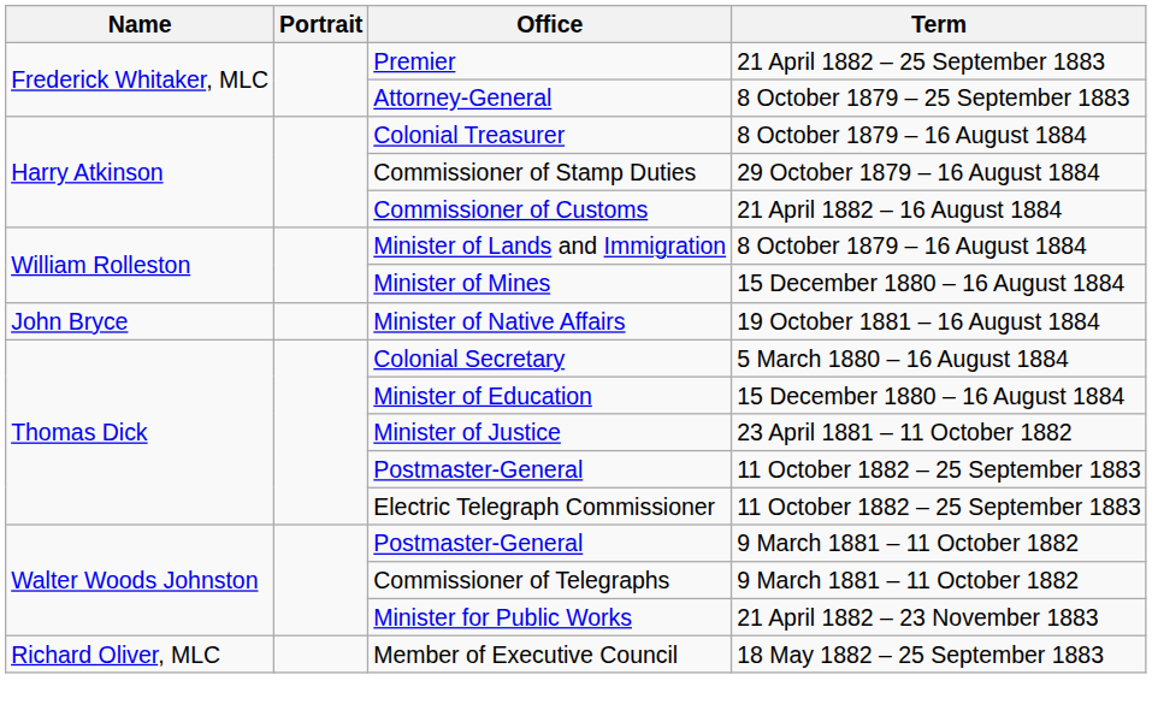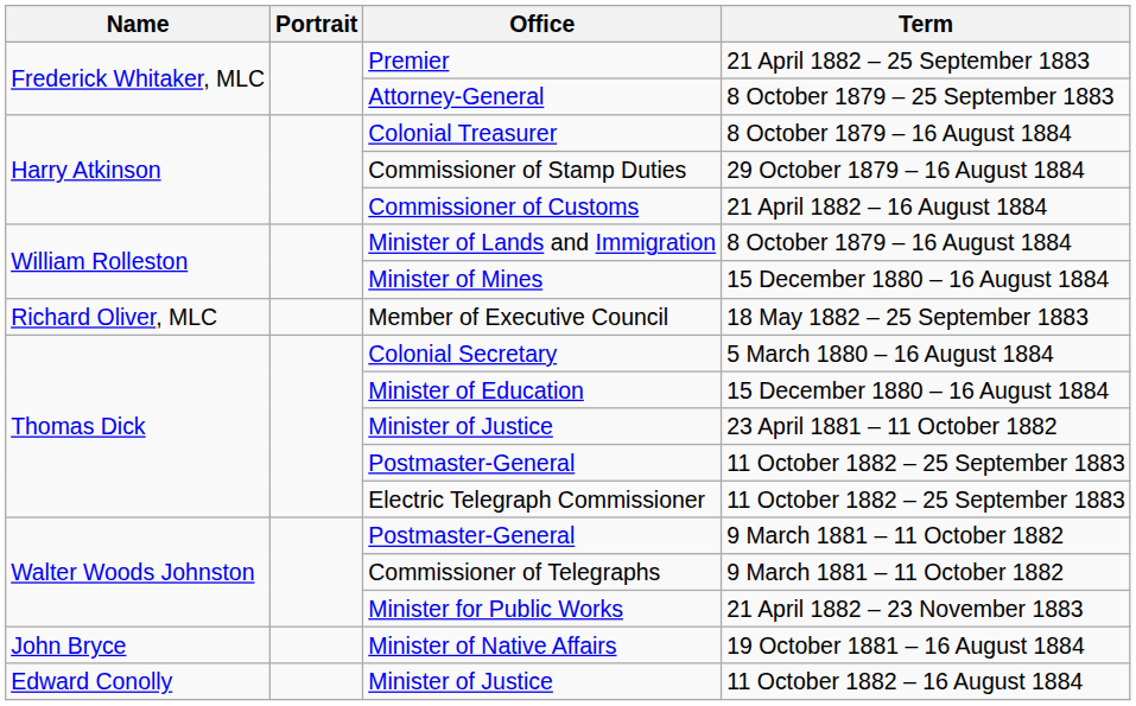rows swapped: Minister of Native Affairs <-> Member of Executive Council
+ row: Edward Conolly | Minister of Justice | 11 October 1882 – 16 August 1884
